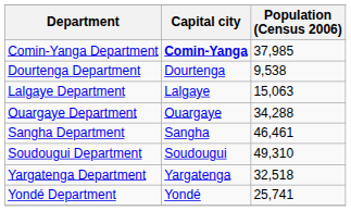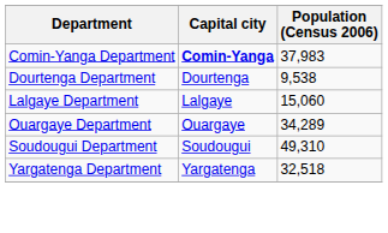Comin-Yanga Department | Population (Census 2006): 37,985 -> 37,983
Lalgaye Department | Population (Census 2006): 15,063 -> 15,060
Ouargaye Department | Population (Census 2006): 34,288 -> 34,289
- row: Sangha Department | Sangha | 46,461
- row: Yondé Department | Yondé | 25,741
